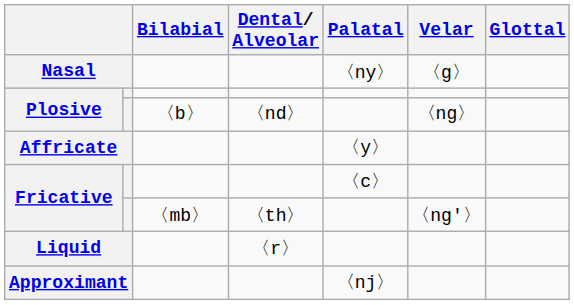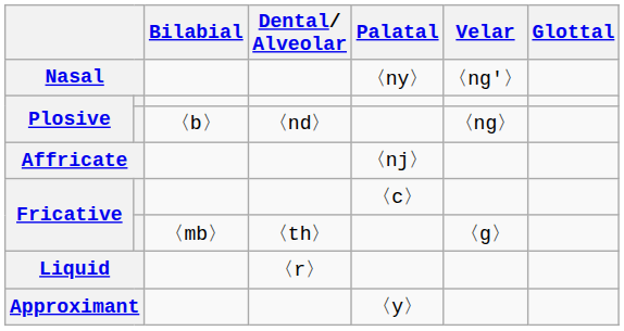Nasal | Velar: 〈g〉 -> 〈ng'〉
Affricate | Palatal: 〈y〉 -> 〈nj〉
Fricative / 〈th〉 | Velar: 〈ng'〉 -> 〈g〉
Approximant | Palatal: 〈nj〉 -> 〈y〉
